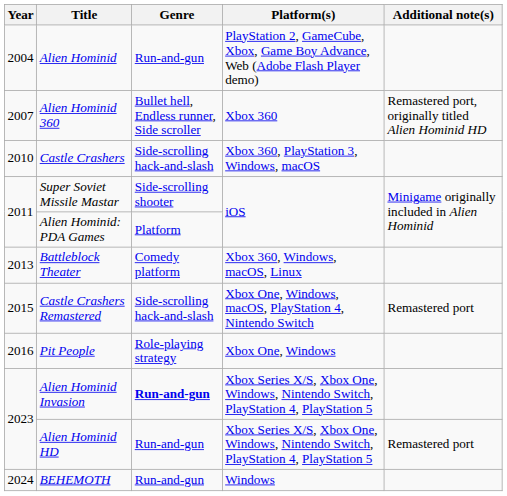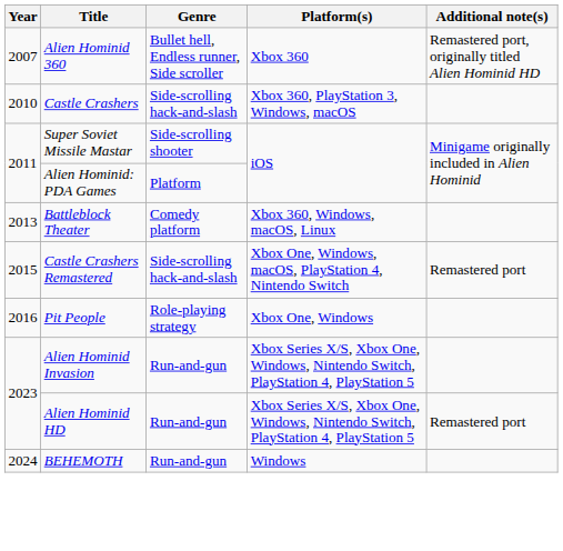- row: 2004 | Alien Hominid | Run-and-gun | PlayStation 2, GameCube, Xbox, Game Boy Advance, Web (Adobe Flash Player demo)
Alien Hominid Invasion | Genre: bold -> normal
